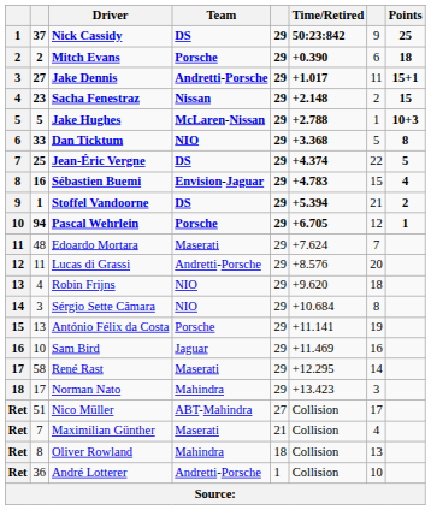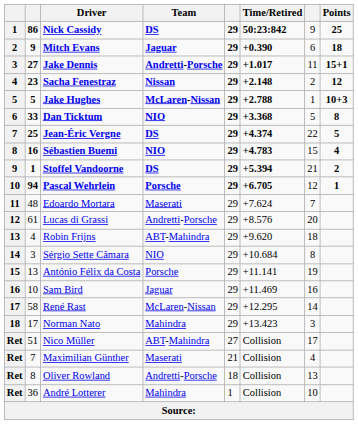Nick Cassidy | column 2: 37 -> 86
Mitch Evans | column 2: 2 -> 9
Mitch Evans | Team: Porsche -> Jaguar
Sacha Fenestraz | Points: 15 -> 12
Sébastien Buemi | Team: Envision-Jaguar -> NIO
Lucas di Grassi | column 2: 11 -> 61
Robin Frijns | Team: NIO -> ABT-Mahindra
René Rast | Team: Maserati -> McLaren-Nissan
Oliver Rowland | Team: Mahindra -> Andretti-Porsche
André Lotterer | Team: Andretti-Porsche -> Mahindra
